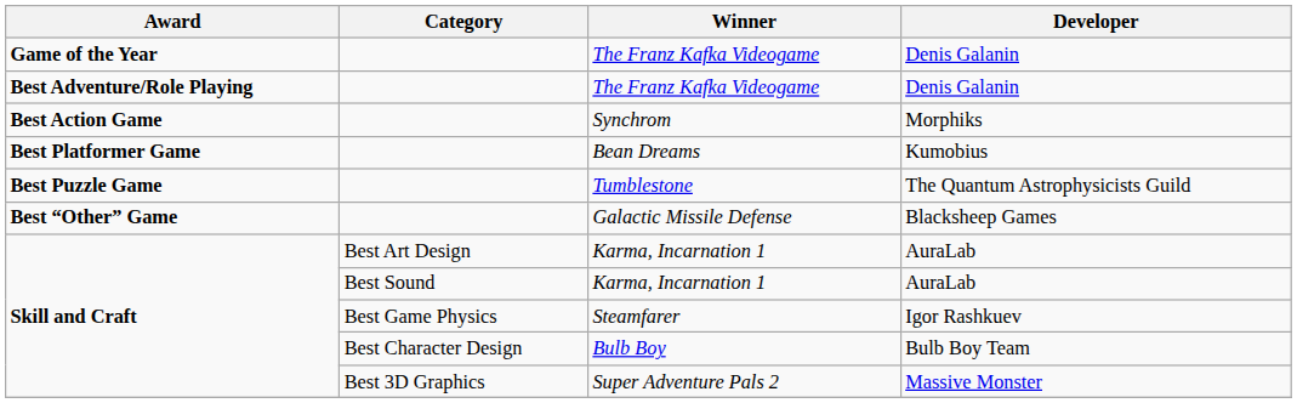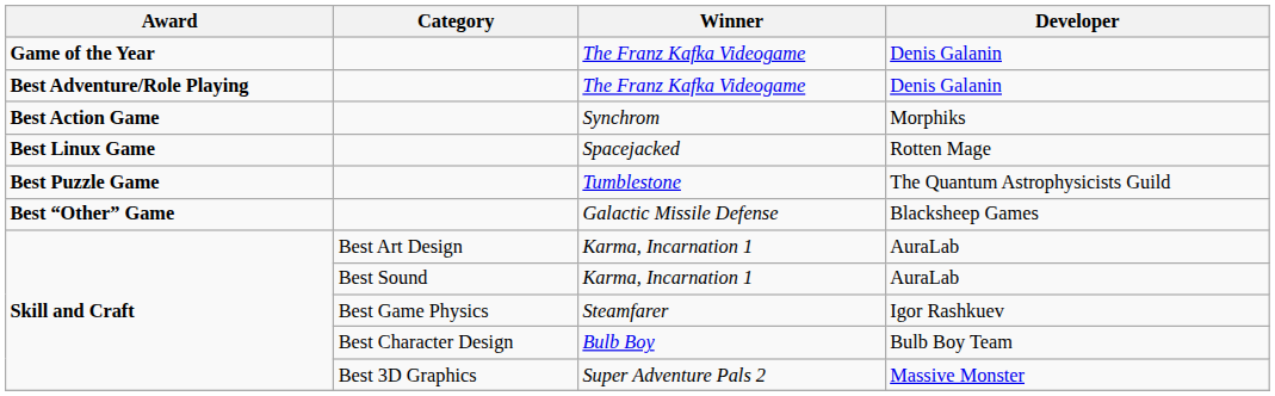+ row: Best Linux Game | Spacejacked | Rotten Mage
- row: Best Platformer Game | Bean Dreams | Kumobius
